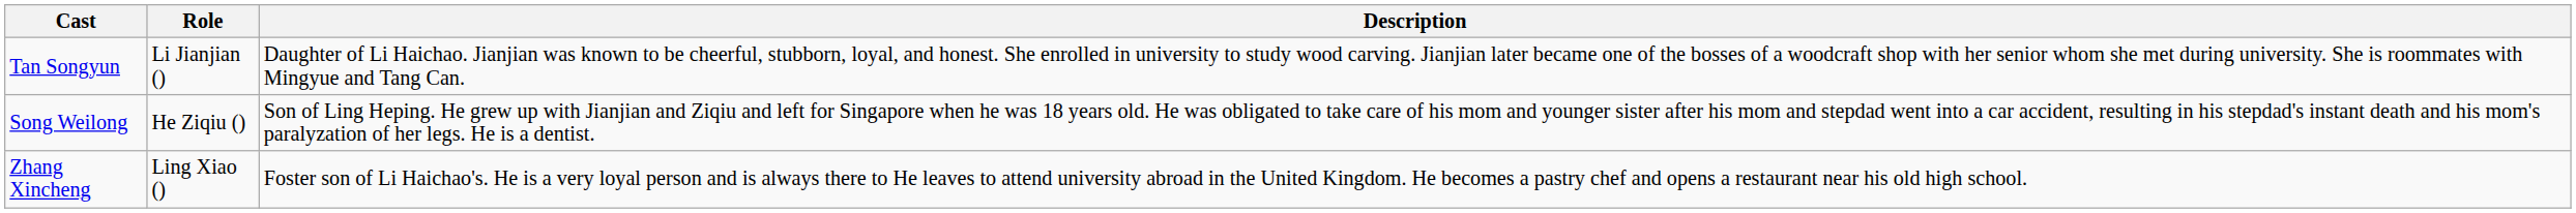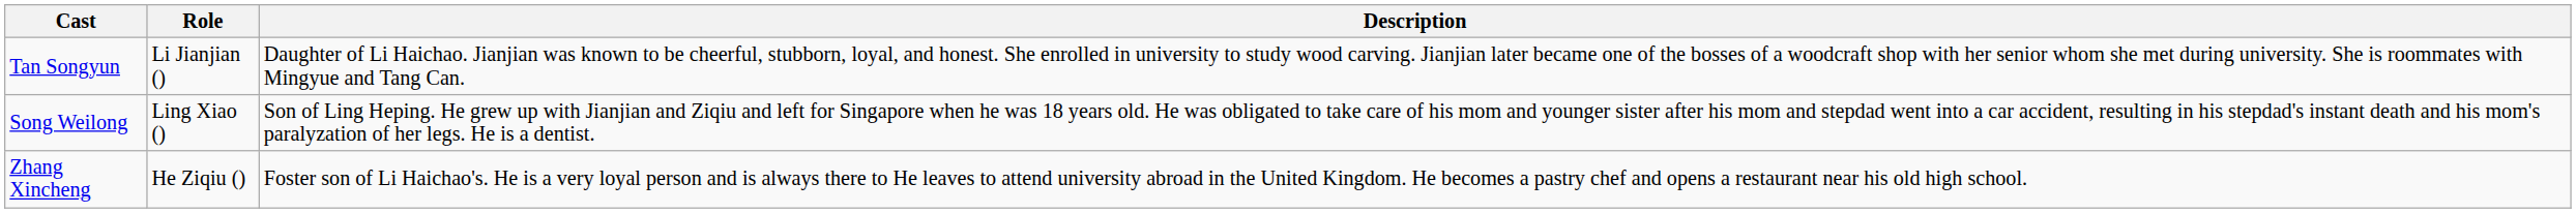Song Weilong | Role: He Ziqiu () -> Ling Xiao ()
Zhang Xincheng | Role: Ling Xiao () -> He Ziqiu ()
